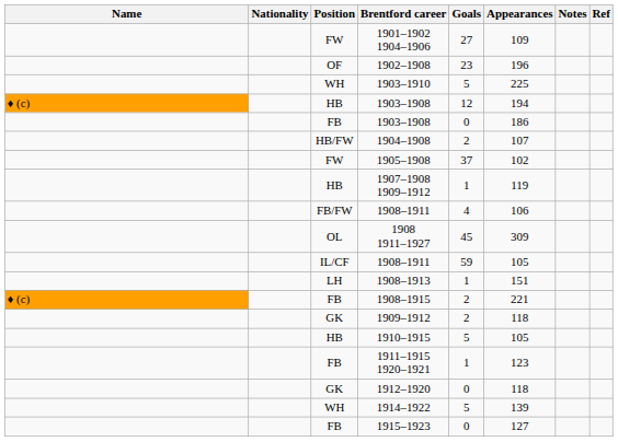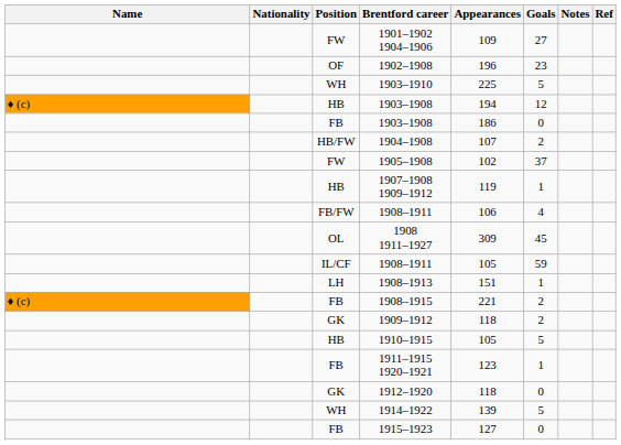columns swapped: Appearances <-> Goals
